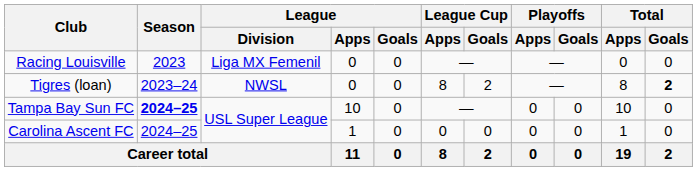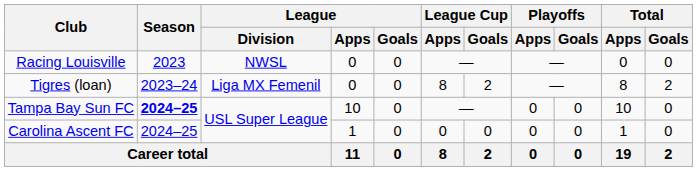Racing Louisville | League / Division: Liga MX Femenil -> NWSL
Tigres (loan) | League / Division: NWSL -> Liga MX Femenil
Tigres (loan) | Total / Goals: bold -> normal
